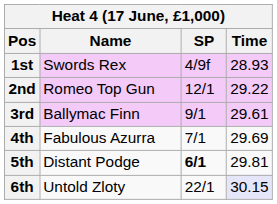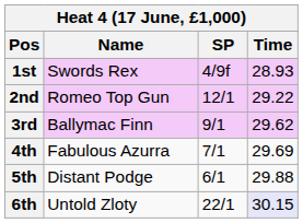3rd | Time: 29.61 -> 29.62
5th | SP: bold -> normal
5th | Time: 29.81 -> 29.88
